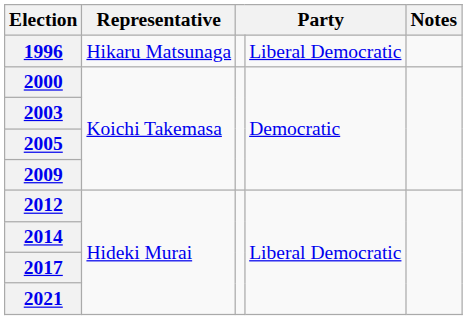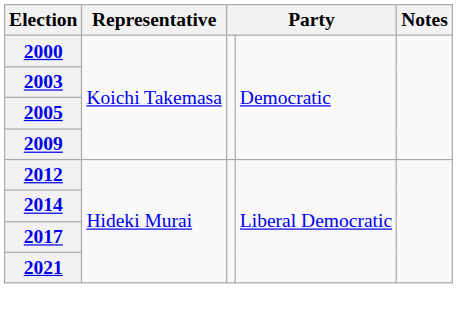- row: 1996 | Hikaru Matsunaga | Liberal Democratic
